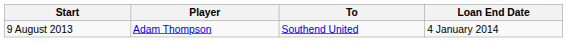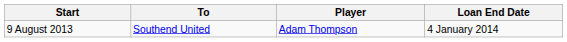columns swapped: Player <-> To
